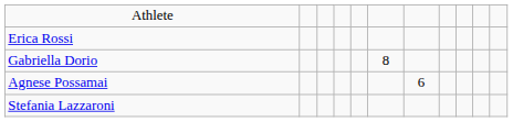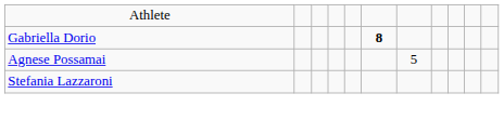- row: Erica Rossi
Gabriella Dorio | column 6: normal -> bold
Agnese Possamai | column 7: 6 -> 5
